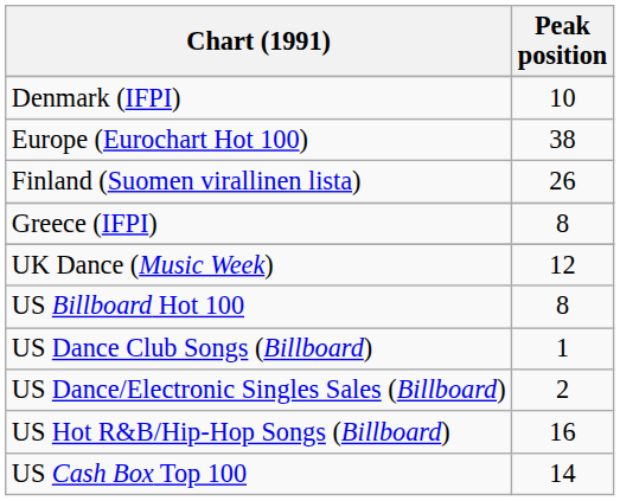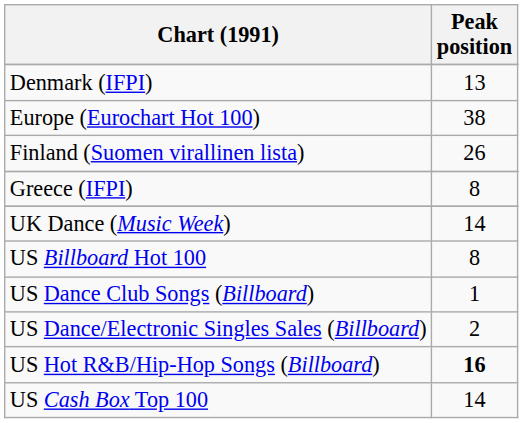Denmark (IFPI) | Peak position: 10 -> 13
UK Dance (Music Week) | Peak position: 12 -> 14
US Hot R&B/Hip-Hop Songs (Billboard) | Peak position: normal -> bold
